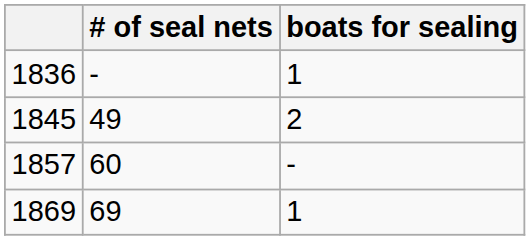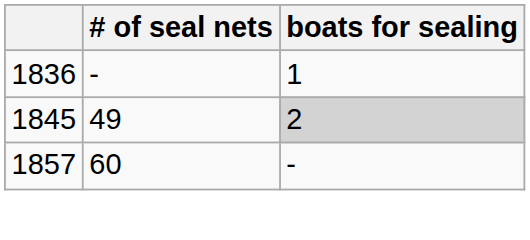1845 | boats for sealing: no background -> lightgrey background
- row: 1869 | 69 | 1
